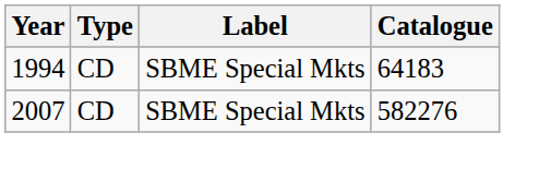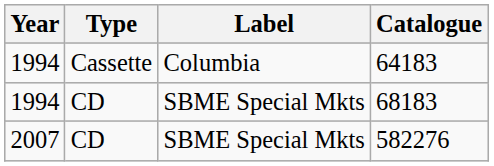+ row: 1994 | Cassette | Columbia | 64183
1994 / CD | Catalogue: 64183 -> 68183
